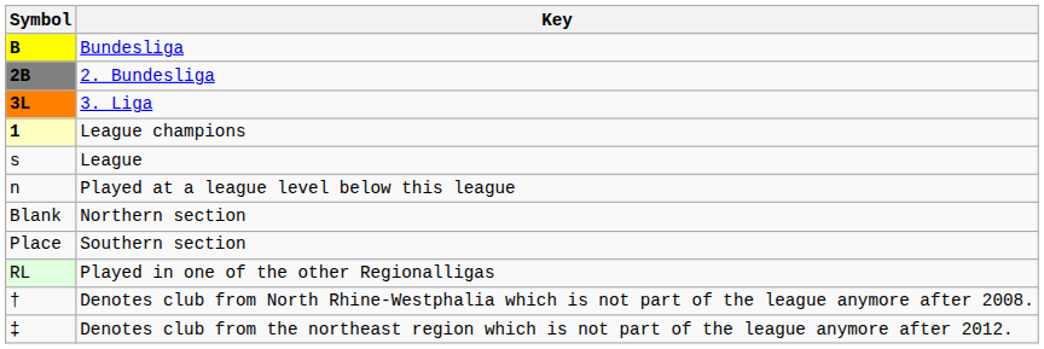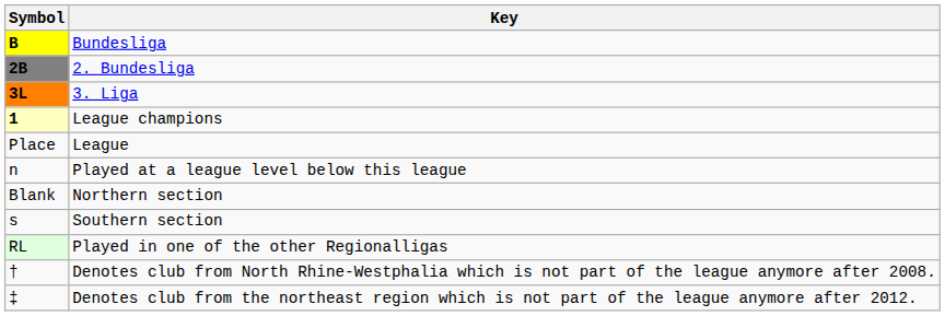League | Symbol: s -> Place
Southern section | Symbol: Place -> s
